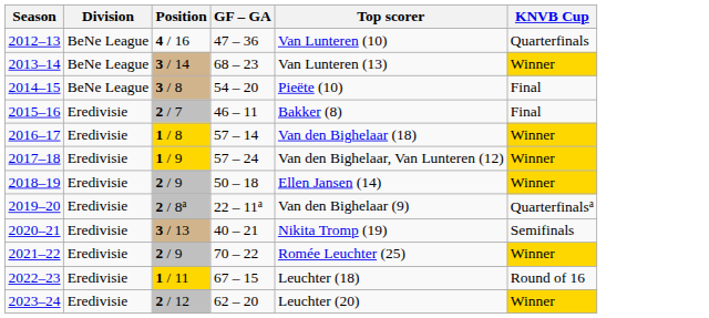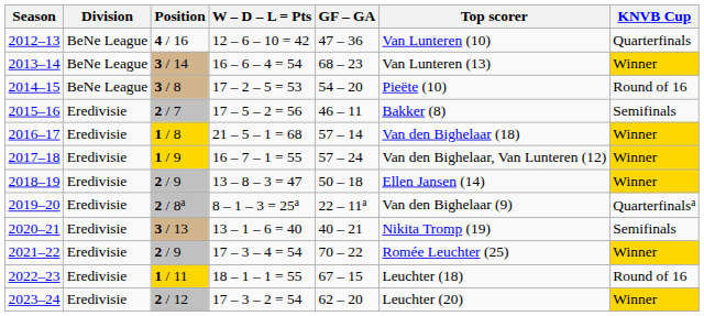+ column: W – D – L = Pts | 12 – 6 – 10 = 42 | 16 – 6 – 4 = 54 | 17 – 2 – 5 = 53 | 17 – 5 – 2 = 56 | 21 – 5 – 1 = 68 | 16 – 7 – 1 = 55 | 13 – 8 – 3 = 47 | 8 – 1 – 3 = 25a | 13 – 1 – 6 = 40 | 17 – 3 – 4 = 54 | 18 – 1 – 1 = 55 | 17 – 3 – 2 = 54
2014–15 | KNVB Cup: Final -> Round of 16
2015–16 | KNVB Cup: Final -> Semifinals
